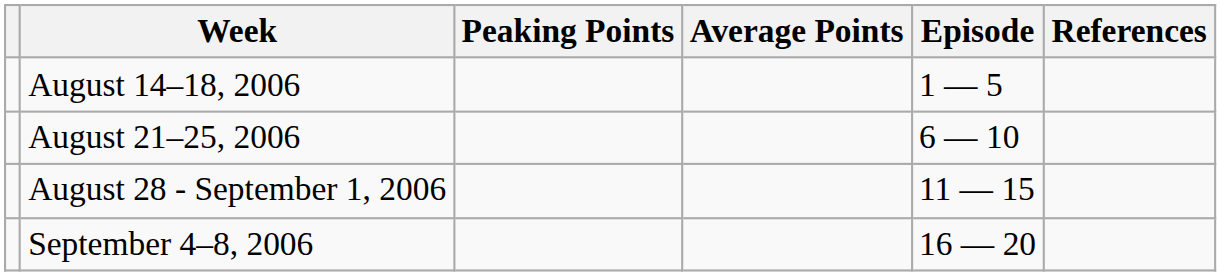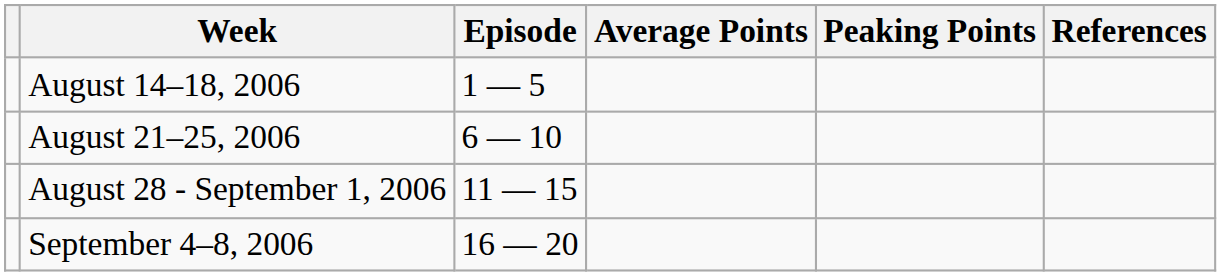columns swapped: Episode <-> Peaking Points
